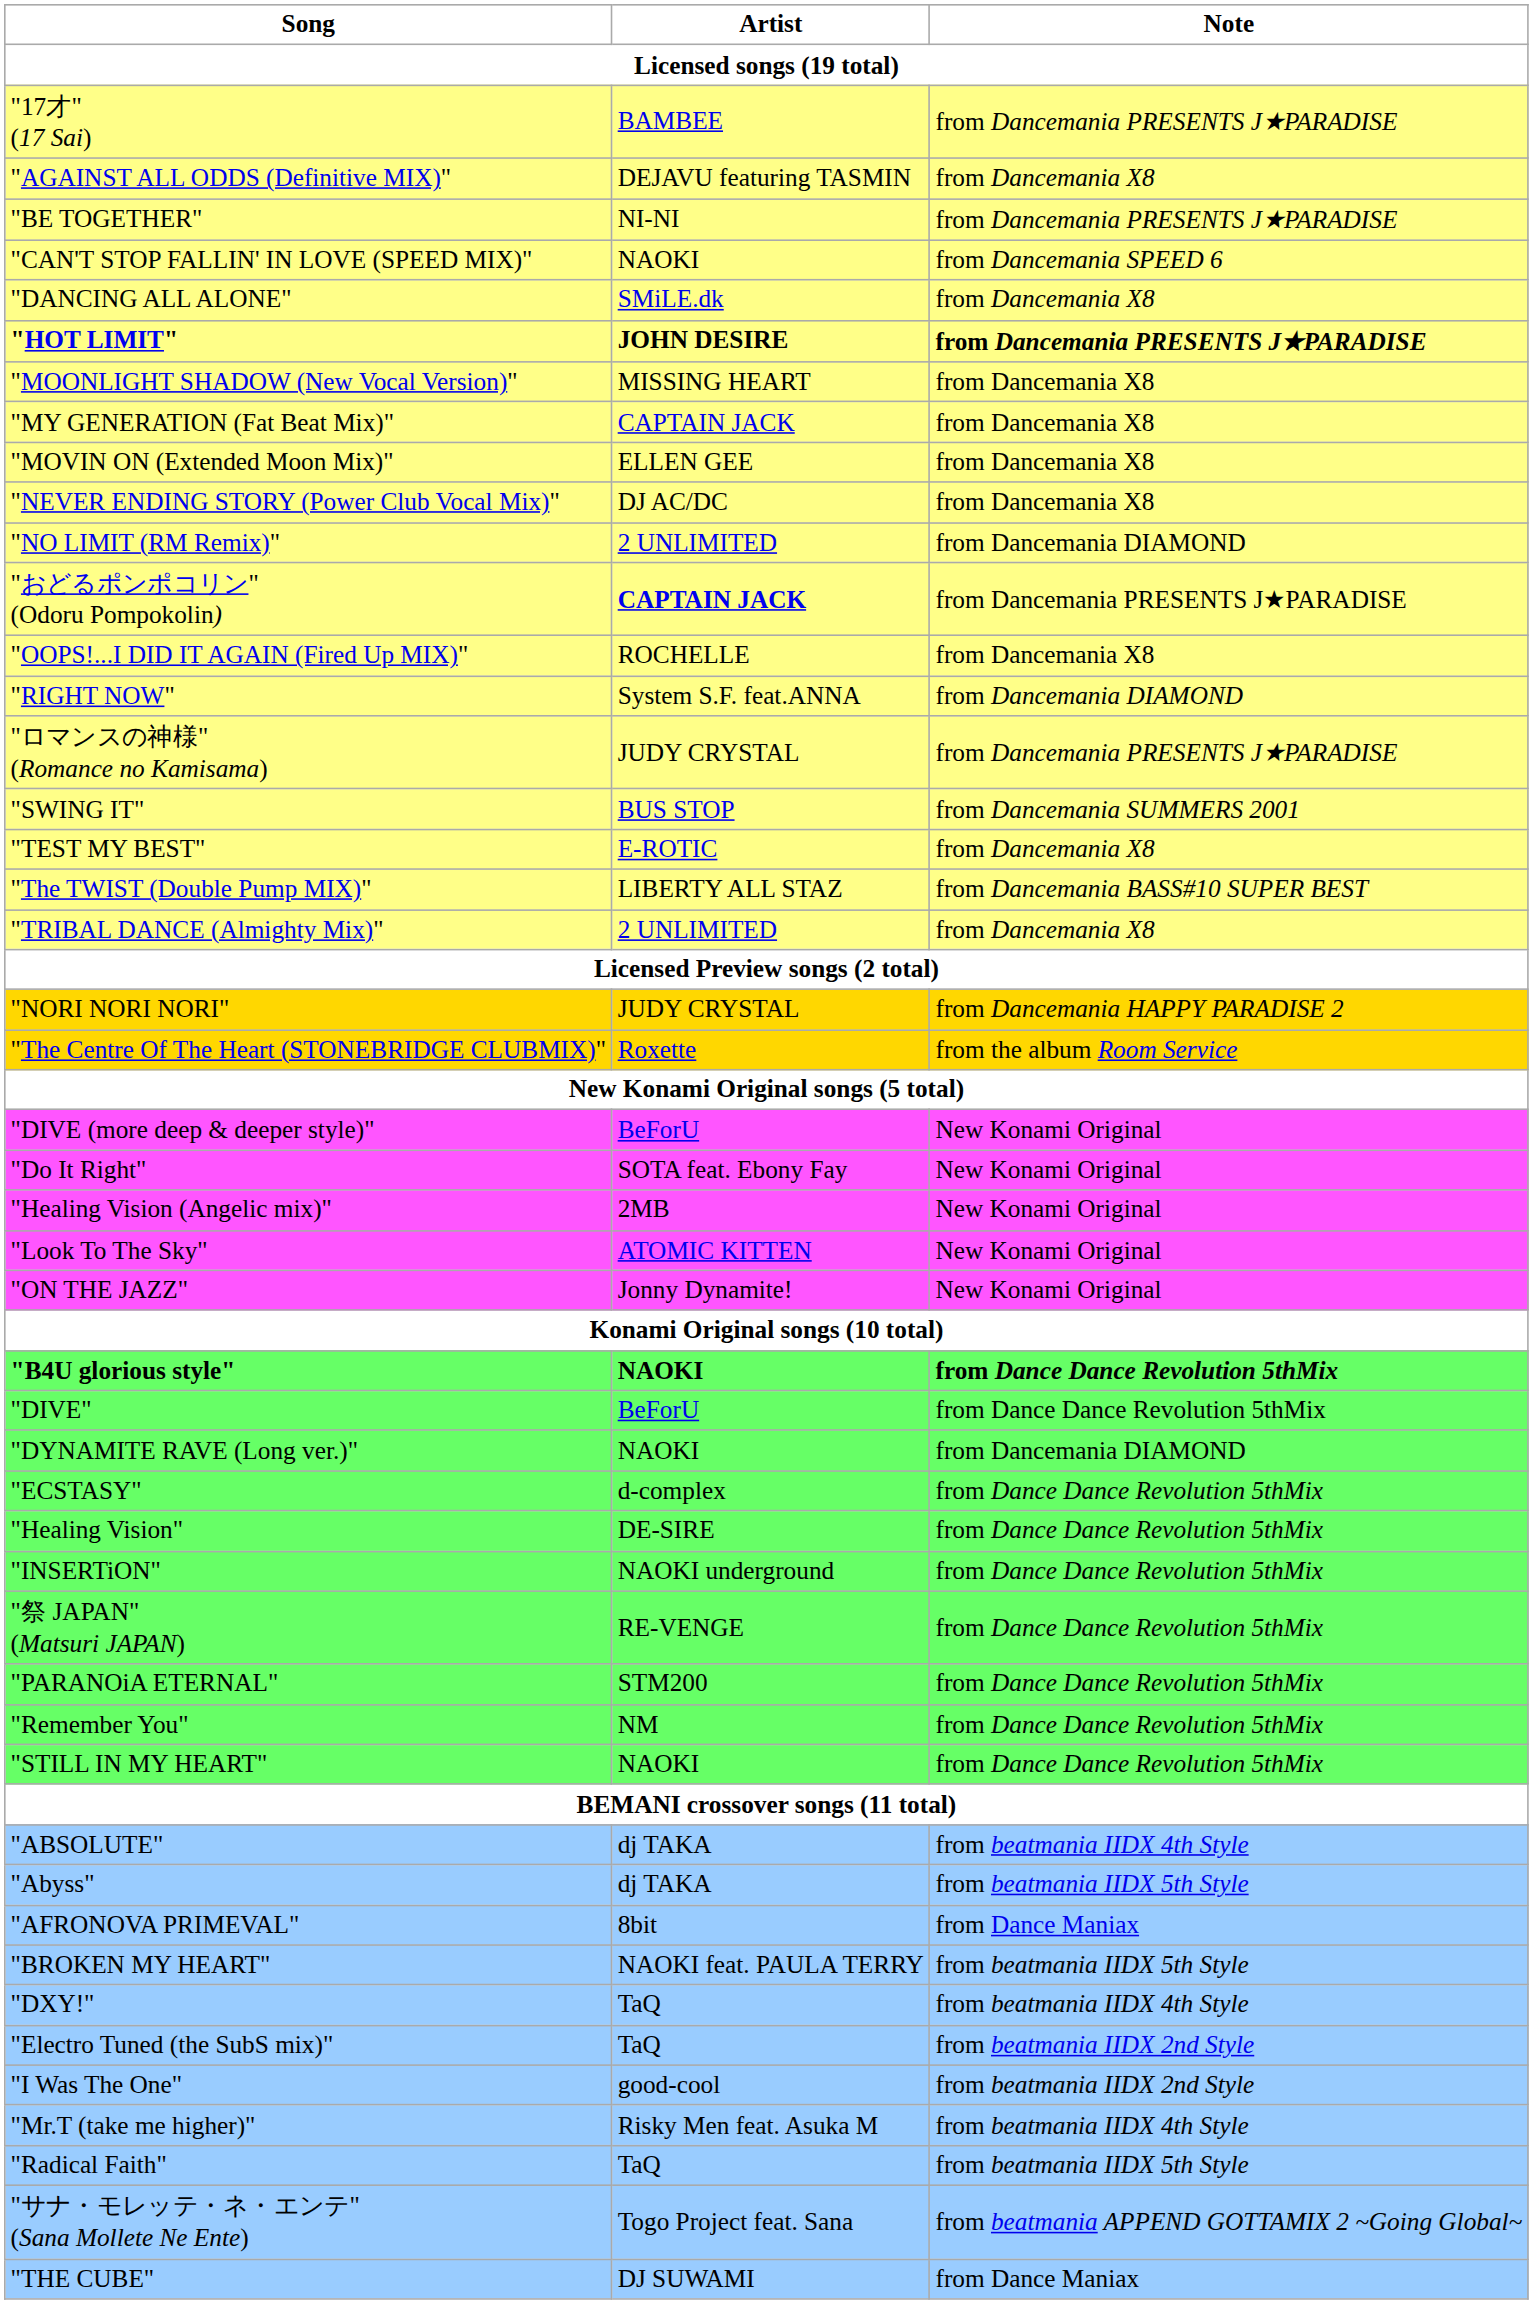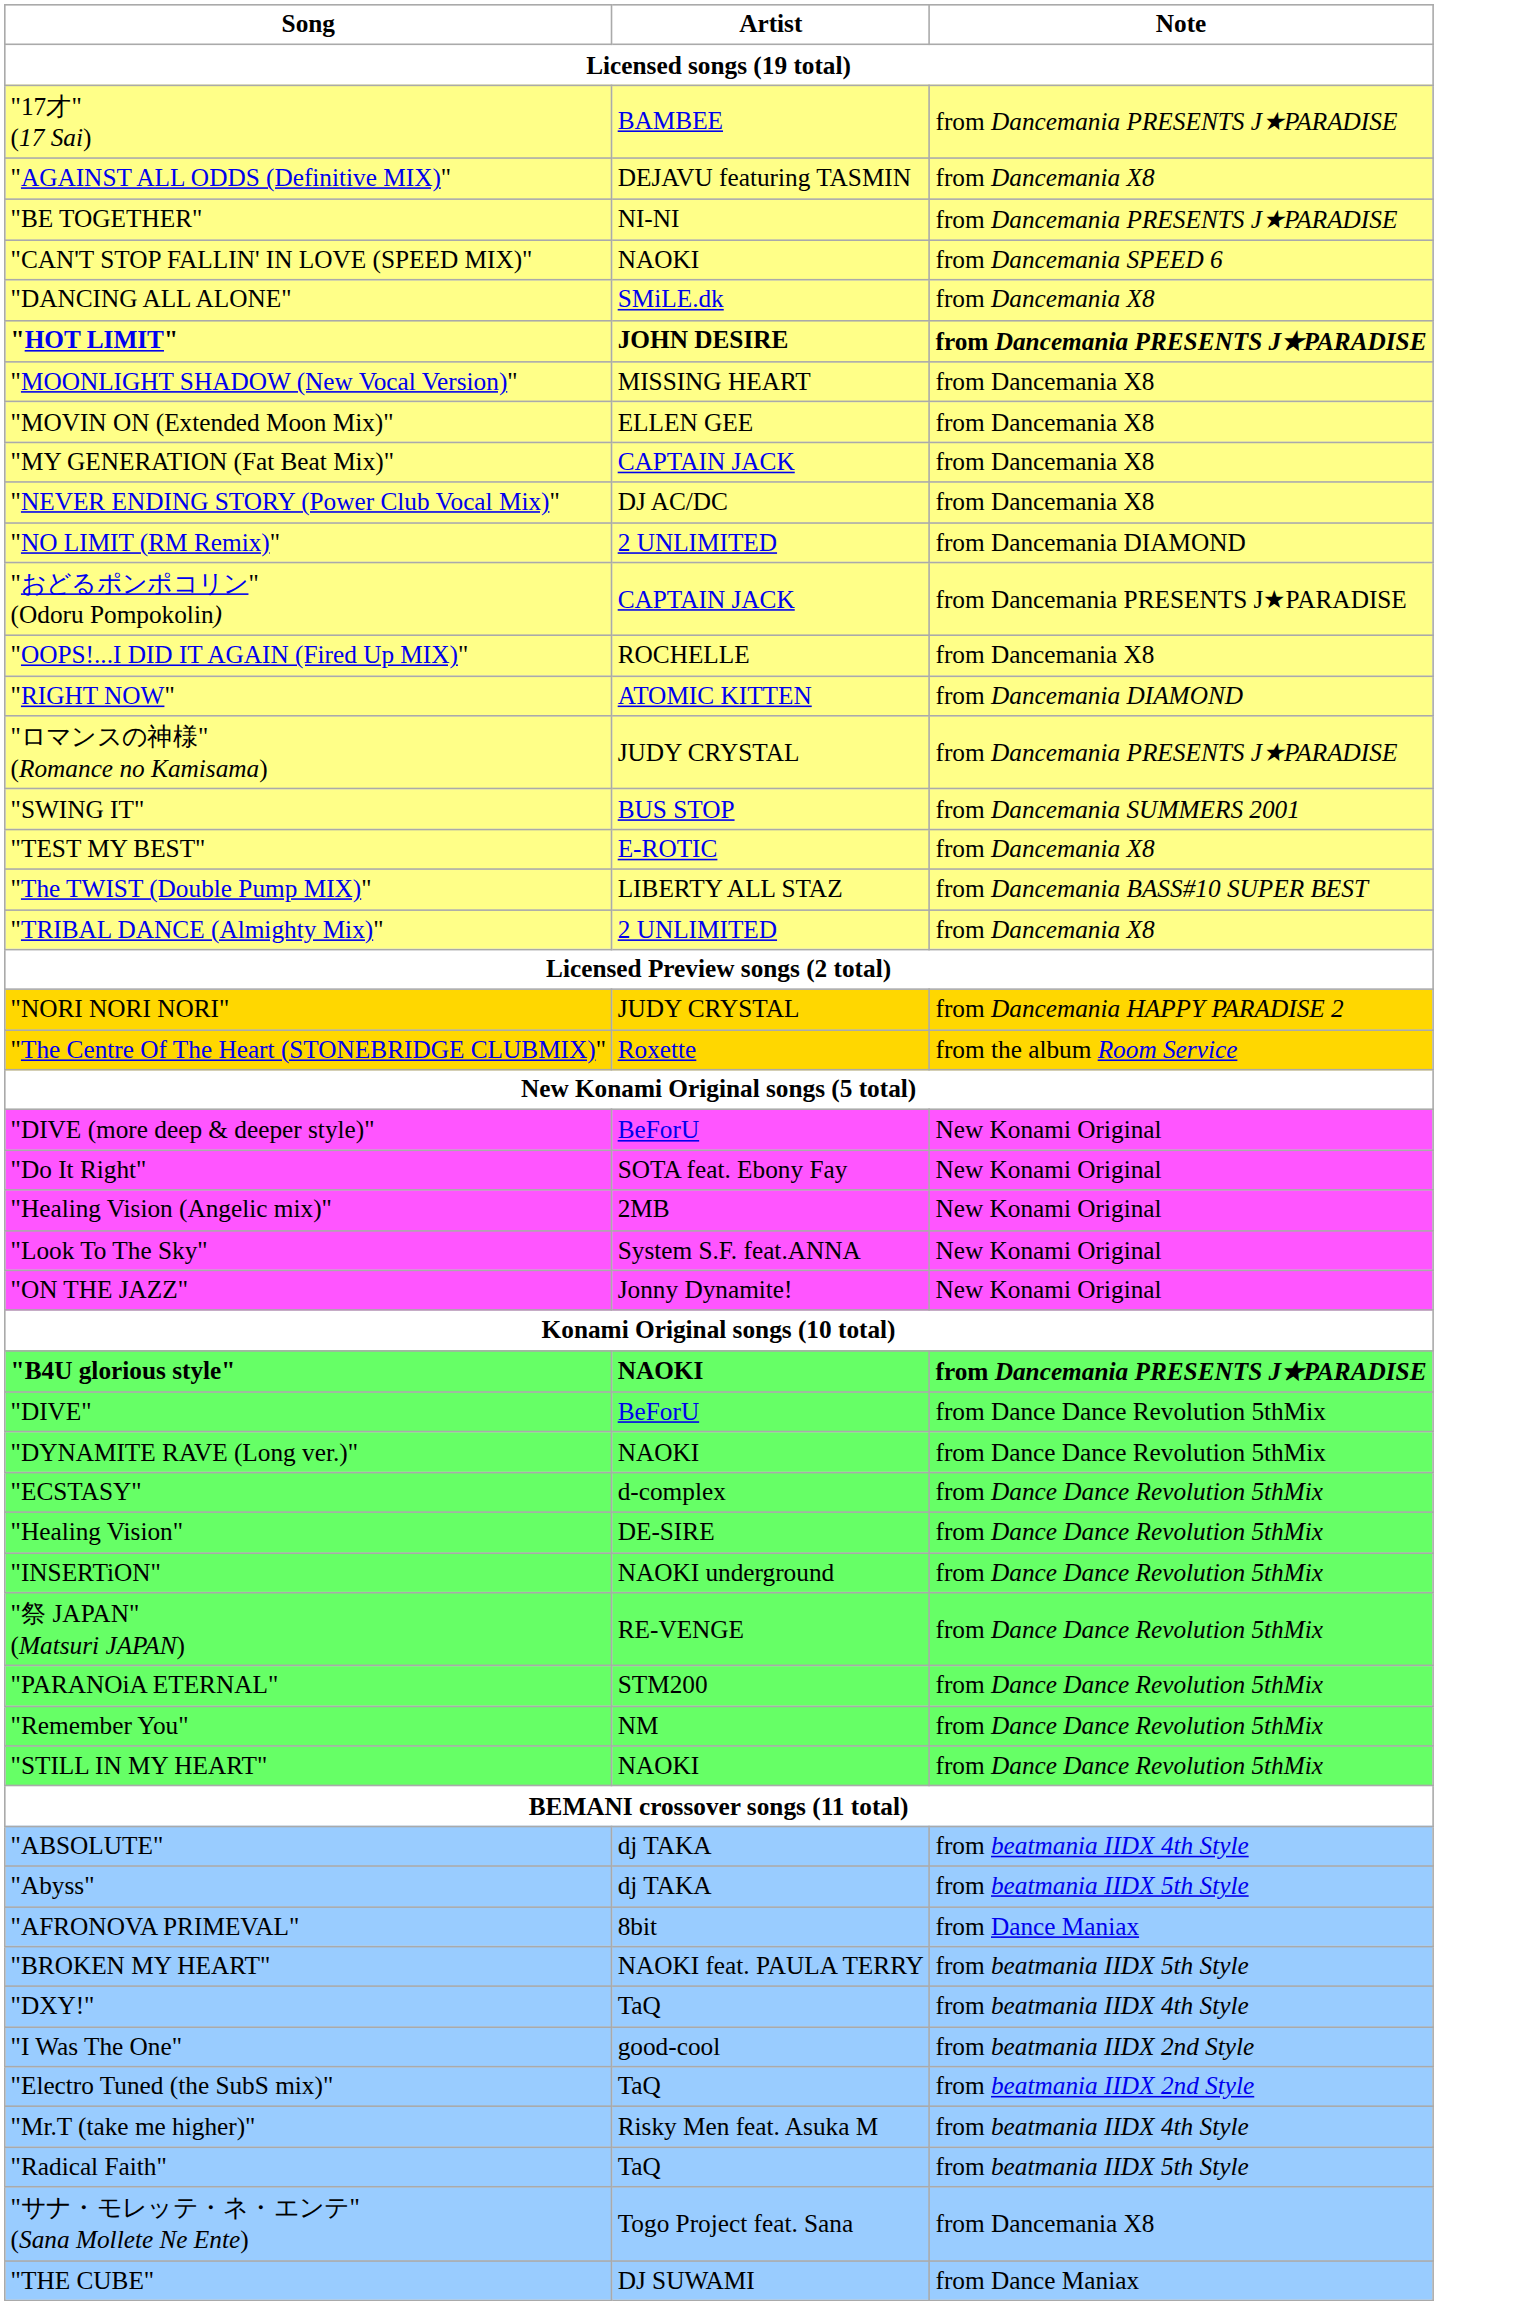rows swapped: "MOVIN ON (Extended Moon Mix)" <-> "MY GENERATION (Fat Beat Mix)"
"おどるポンポコリン" (Odoru Pompokolin) | Artist: bold -> normal
"RIGHT NOW" | Artist: System S.F. feat.ANNA -> ATOMIC KITTEN
"Look To The Sky" | Artist: ATOMIC KITTEN -> System S.F. feat.ANNA
"B4U glorious style" | Note: from Dance Dance Revolution 5thMix -> from Dancemania PRESENTS J★PARADISE
"DYNAMITE RAVE (Long ver.)" | Note: from Dancemania DIAMOND -> from Dance Dance Revolution 5thMix
rows swapped: "Electro Tuned (the SubS mix)" <-> "I Was The One"
"サナ・モレッテ・ネ・エンテ" (Sana Mollete Ne Ente) | Note: from beatmania APPEND GOTTAMIX 2 ~Going Global~ -> from Dancemania X8
